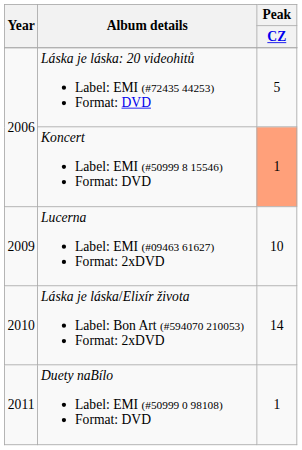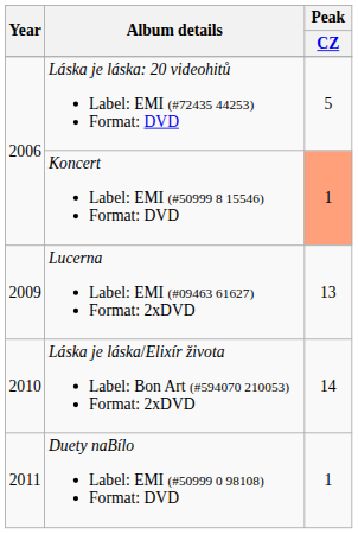Lucerna Label: EMI (#09463 61627) Format: 2xDVD | Peak / CZ: 10 -> 13
